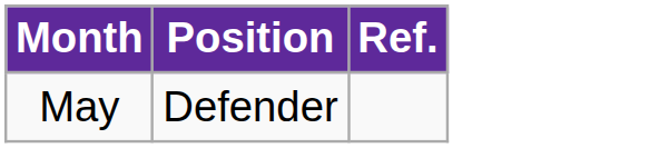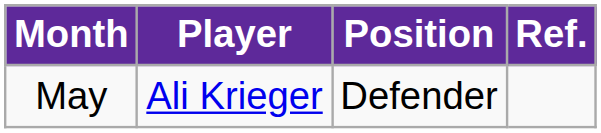+ column: Player | Ali Krieger
